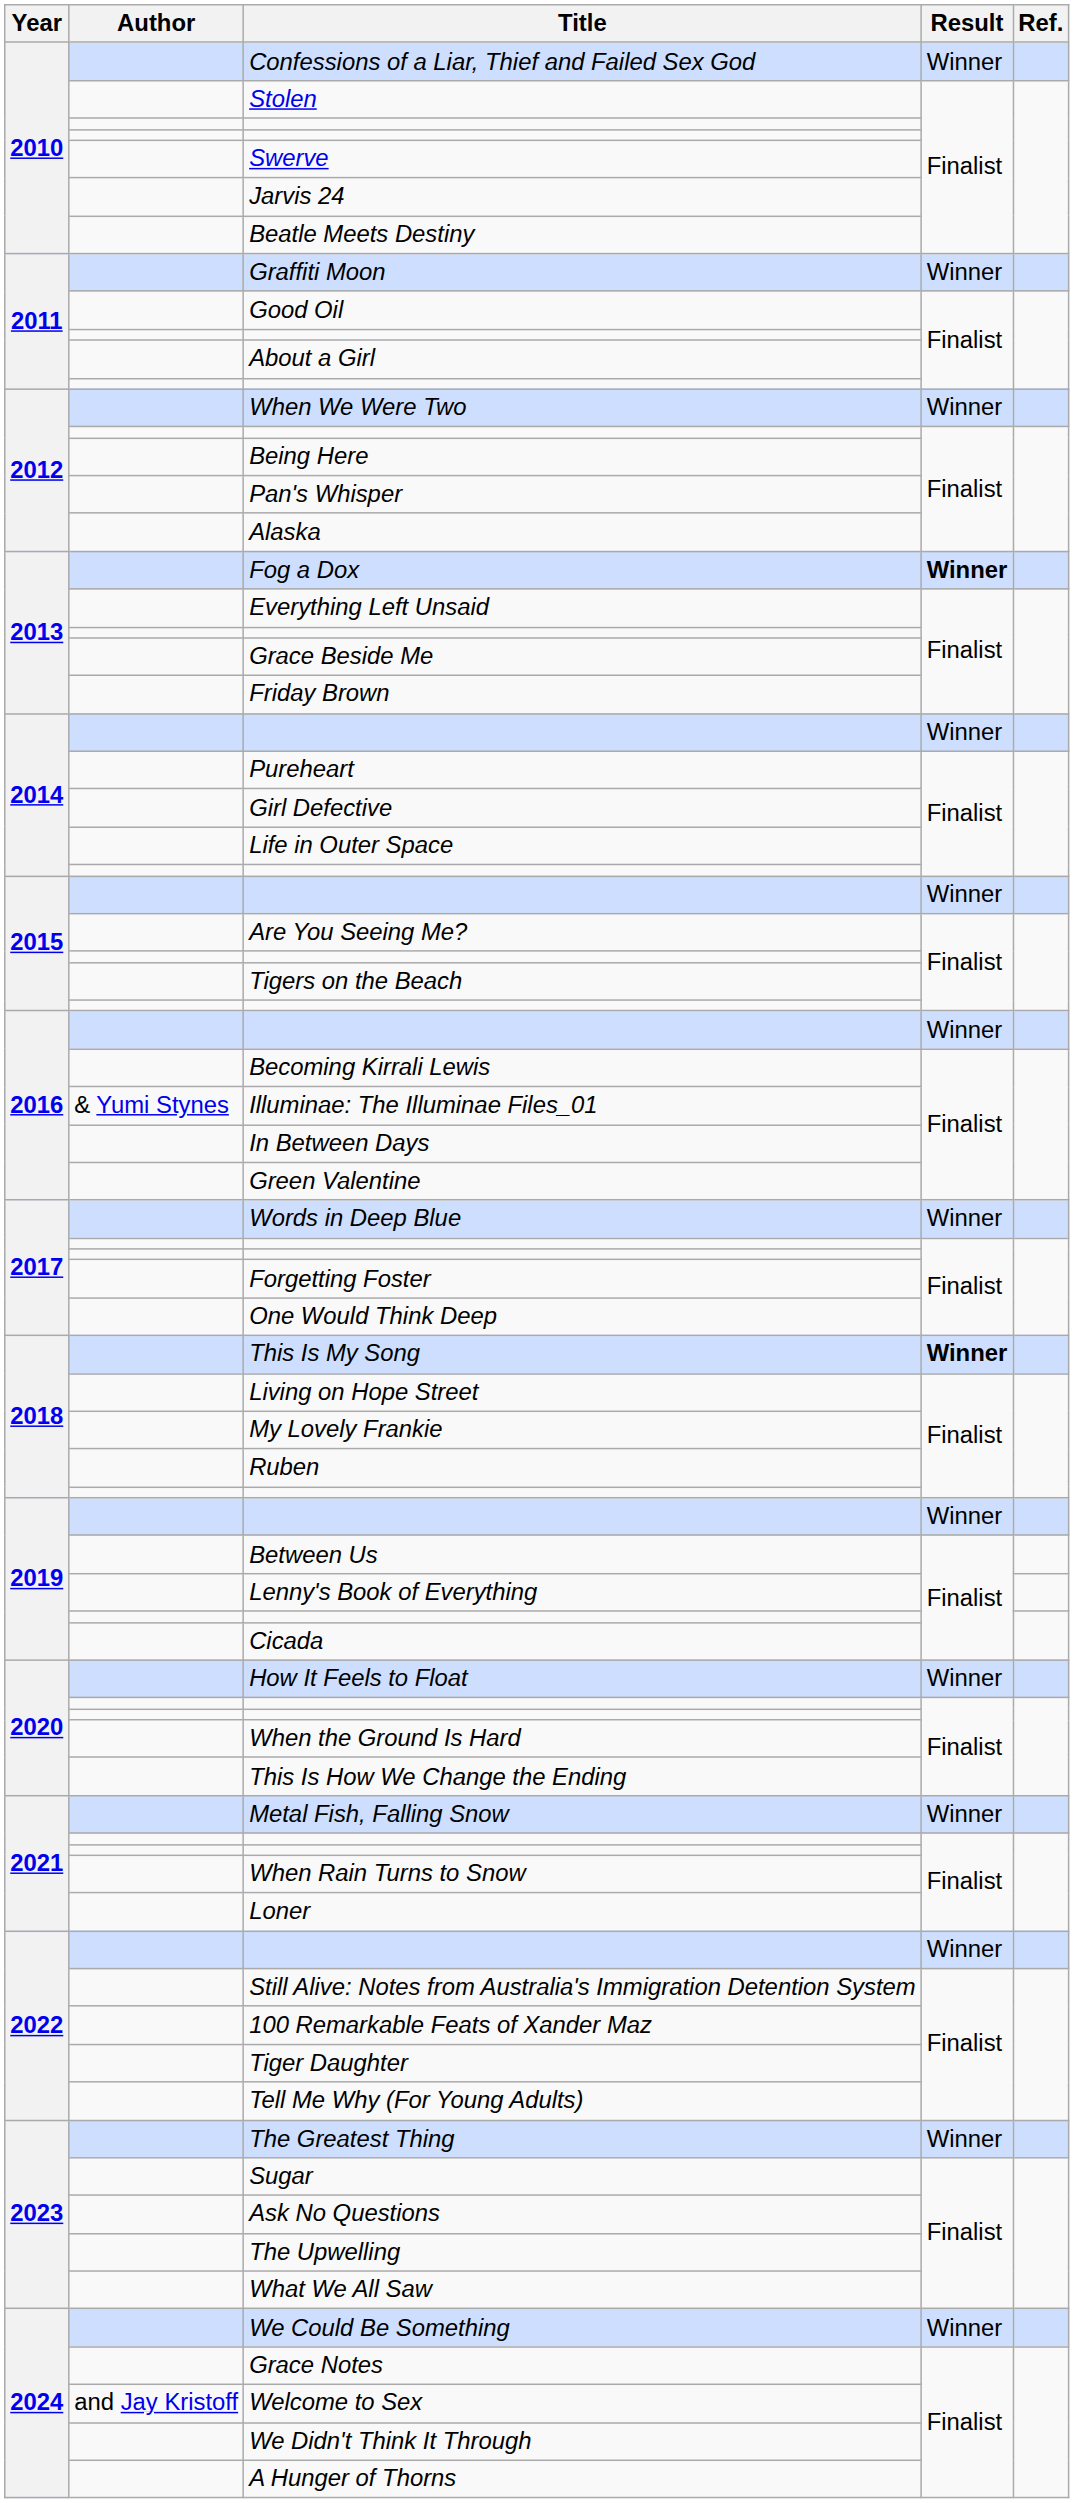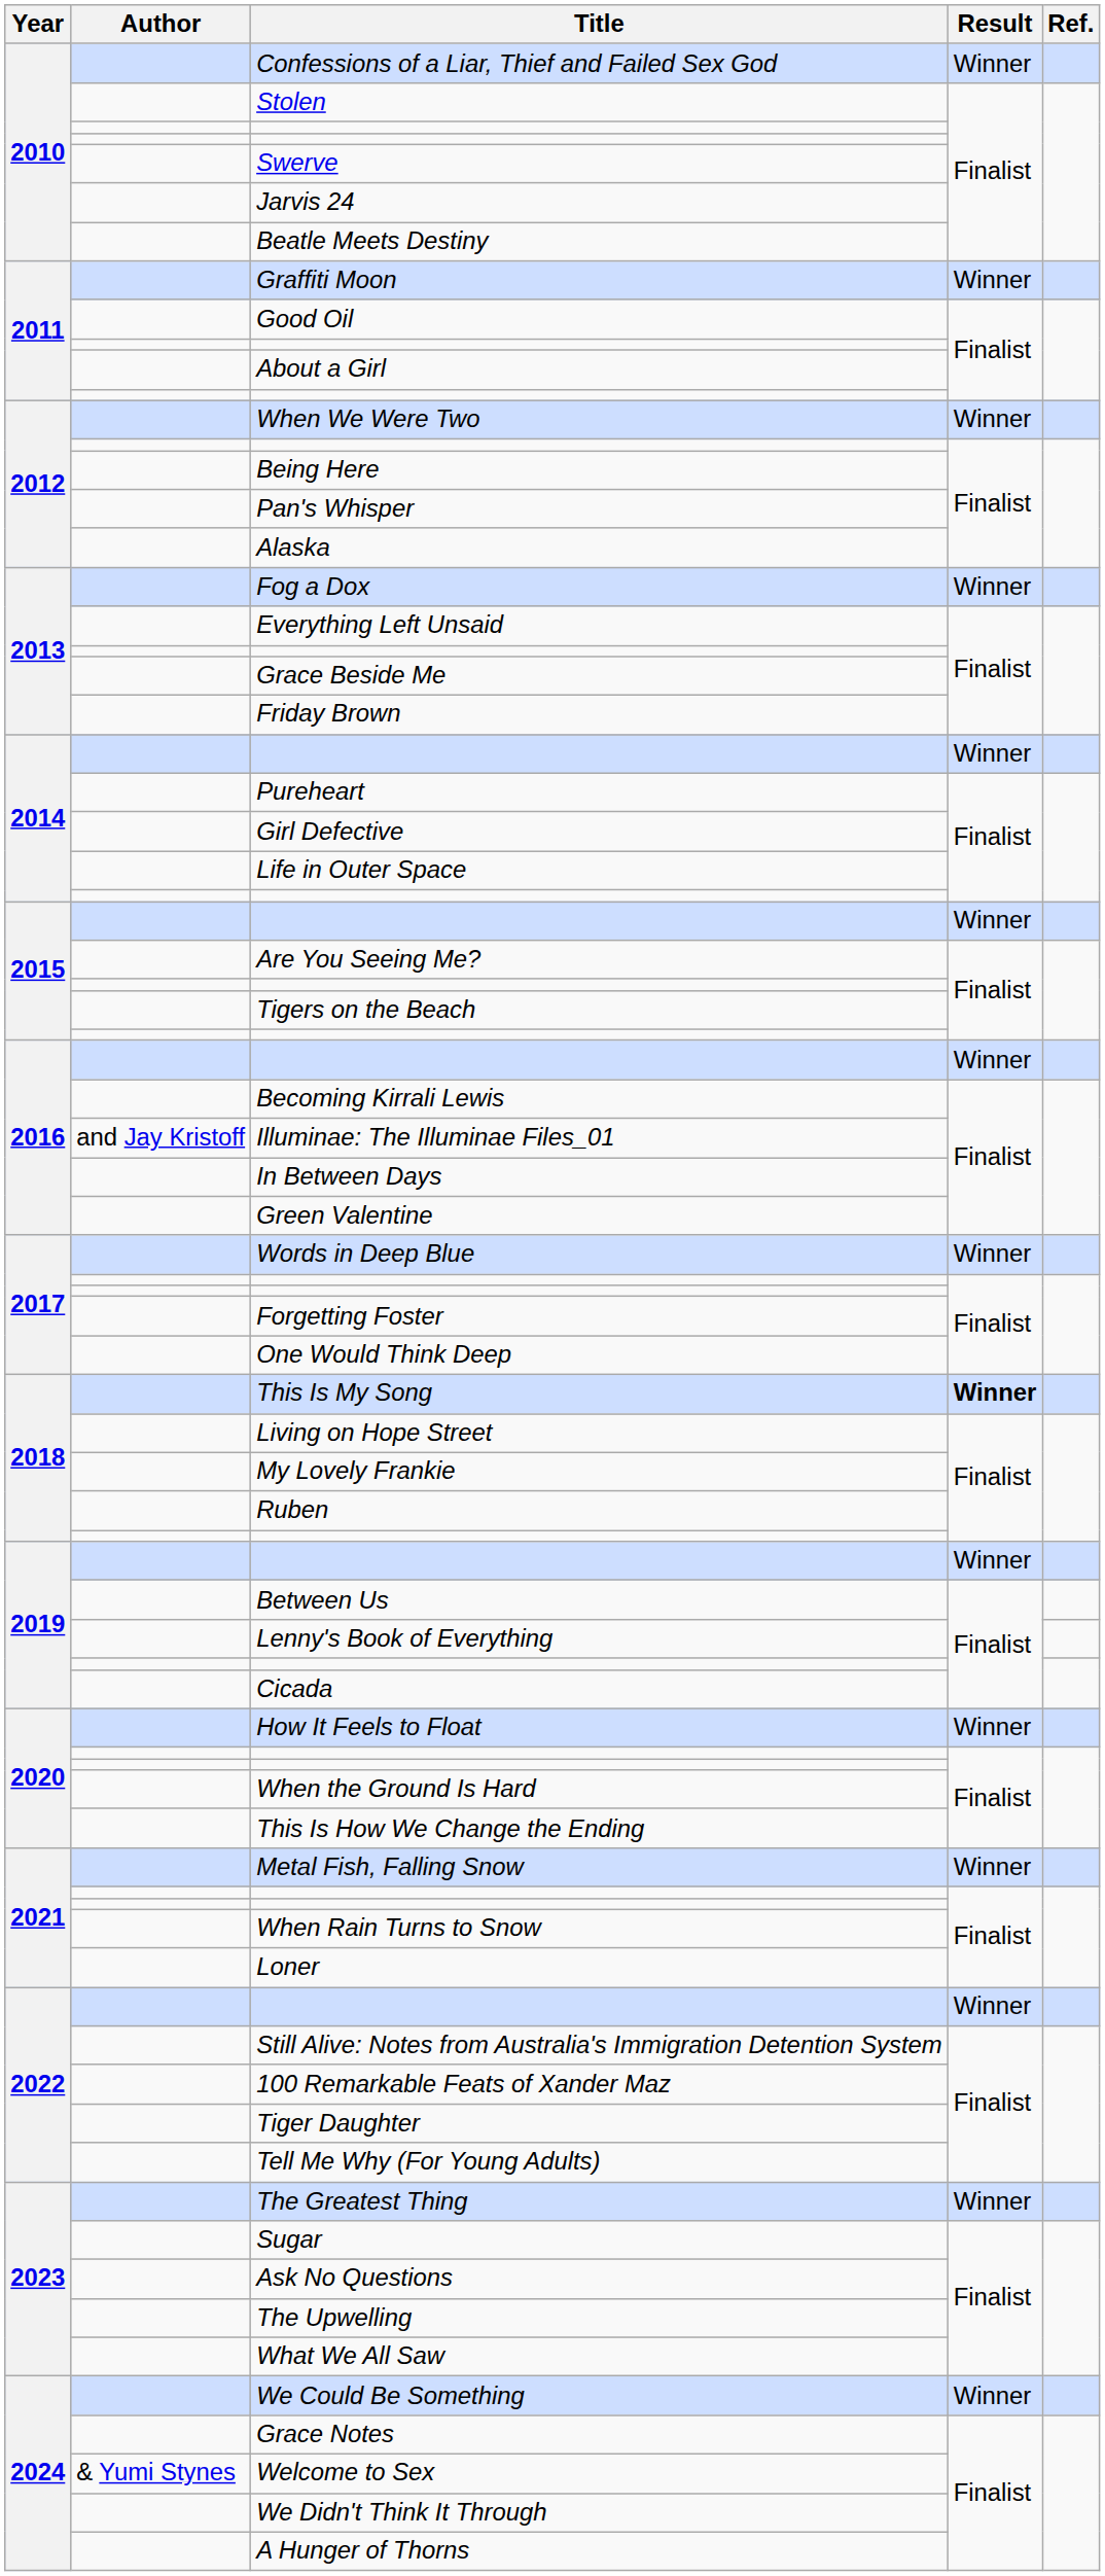Fog a Dox | Result: bold -> normal
Illuminae: The Illuminae Files_01 | Author: & Yumi Stynes -> and Jay Kristoff
Welcome to Sex | Author: and Jay Kristoff -> & Yumi Stynes
